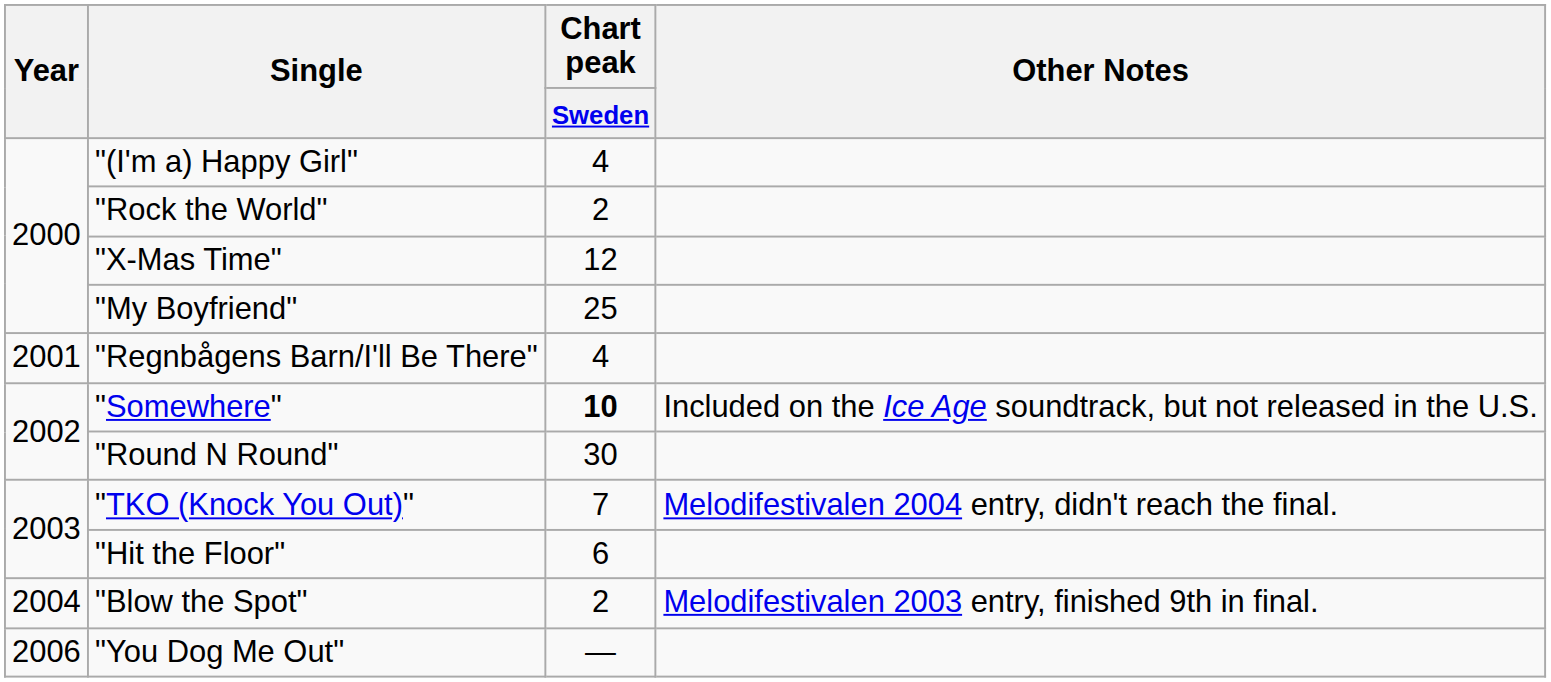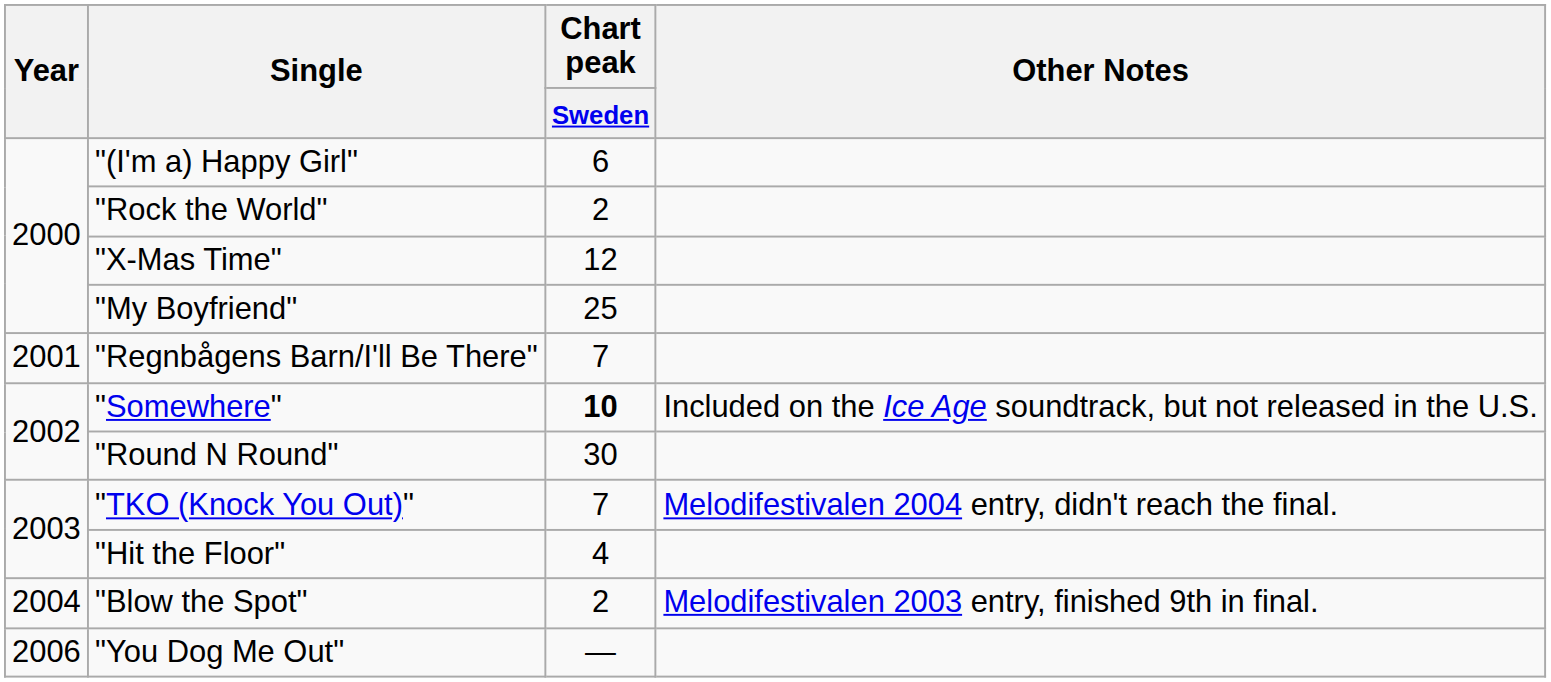"(I'm a) Happy Girl" | Chart peak / Sweden: 4 -> 6
"Regnbågens Barn/I'll Be There" | Chart peak / Sweden: 4 -> 7
"Hit the Floor" | Chart peak / Sweden: 6 -> 4
